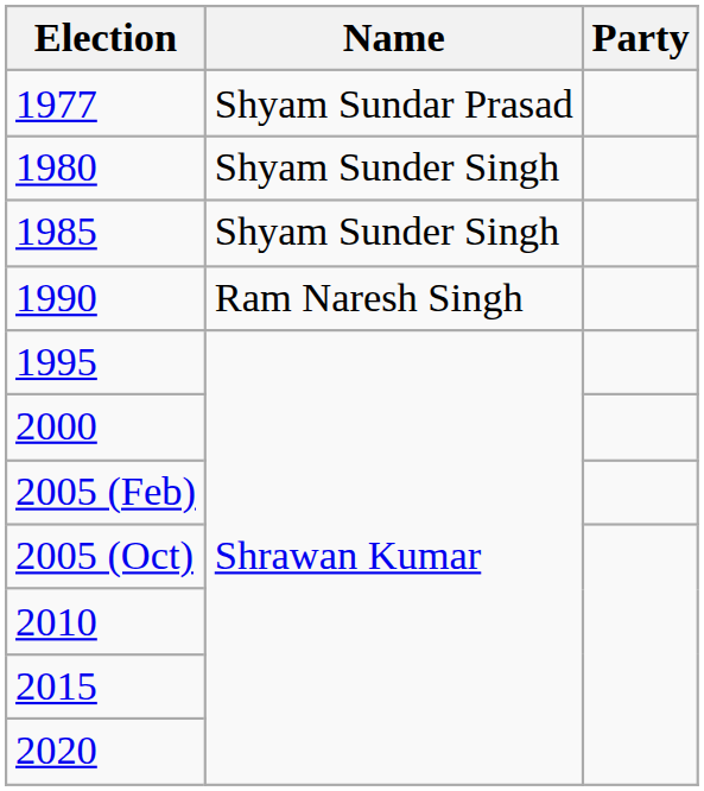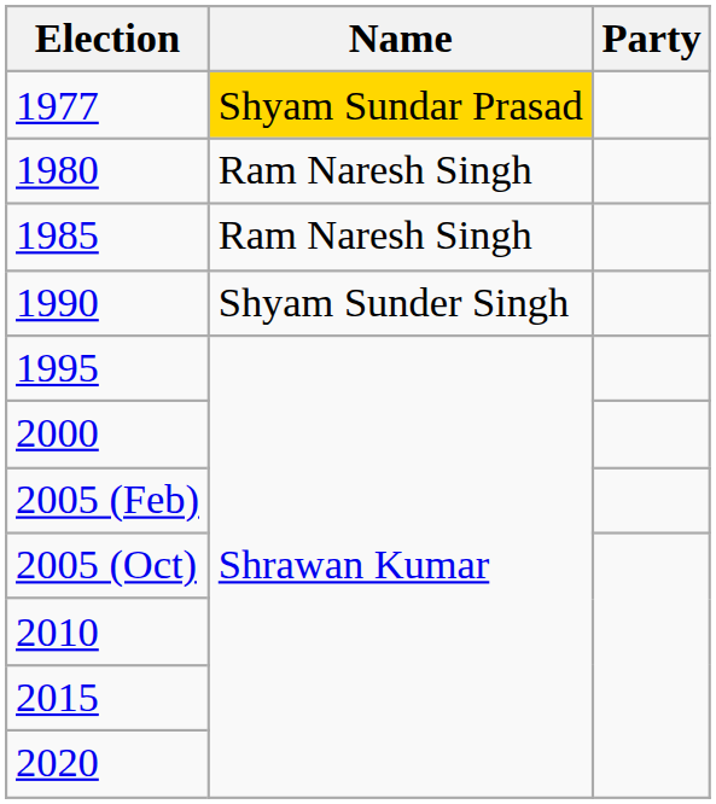1977 | Name: no background -> gold background
1980 | Name: Shyam Sunder Singh -> Ram Naresh Singh
1985 | Name: Shyam Sunder Singh -> Ram Naresh Singh
1990 | Name: Ram Naresh Singh -> Shyam Sunder Singh
